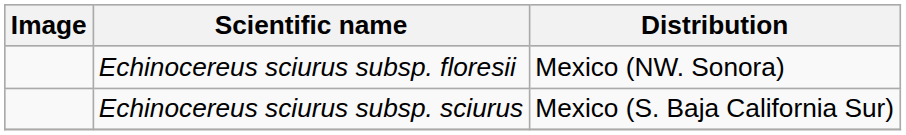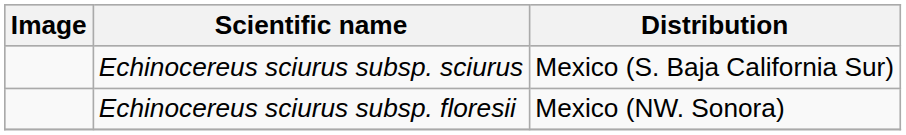rows swapped: Echinocereus sciurus subsp. floresii <-> Echinocereus sciurus subsp. sciurus
